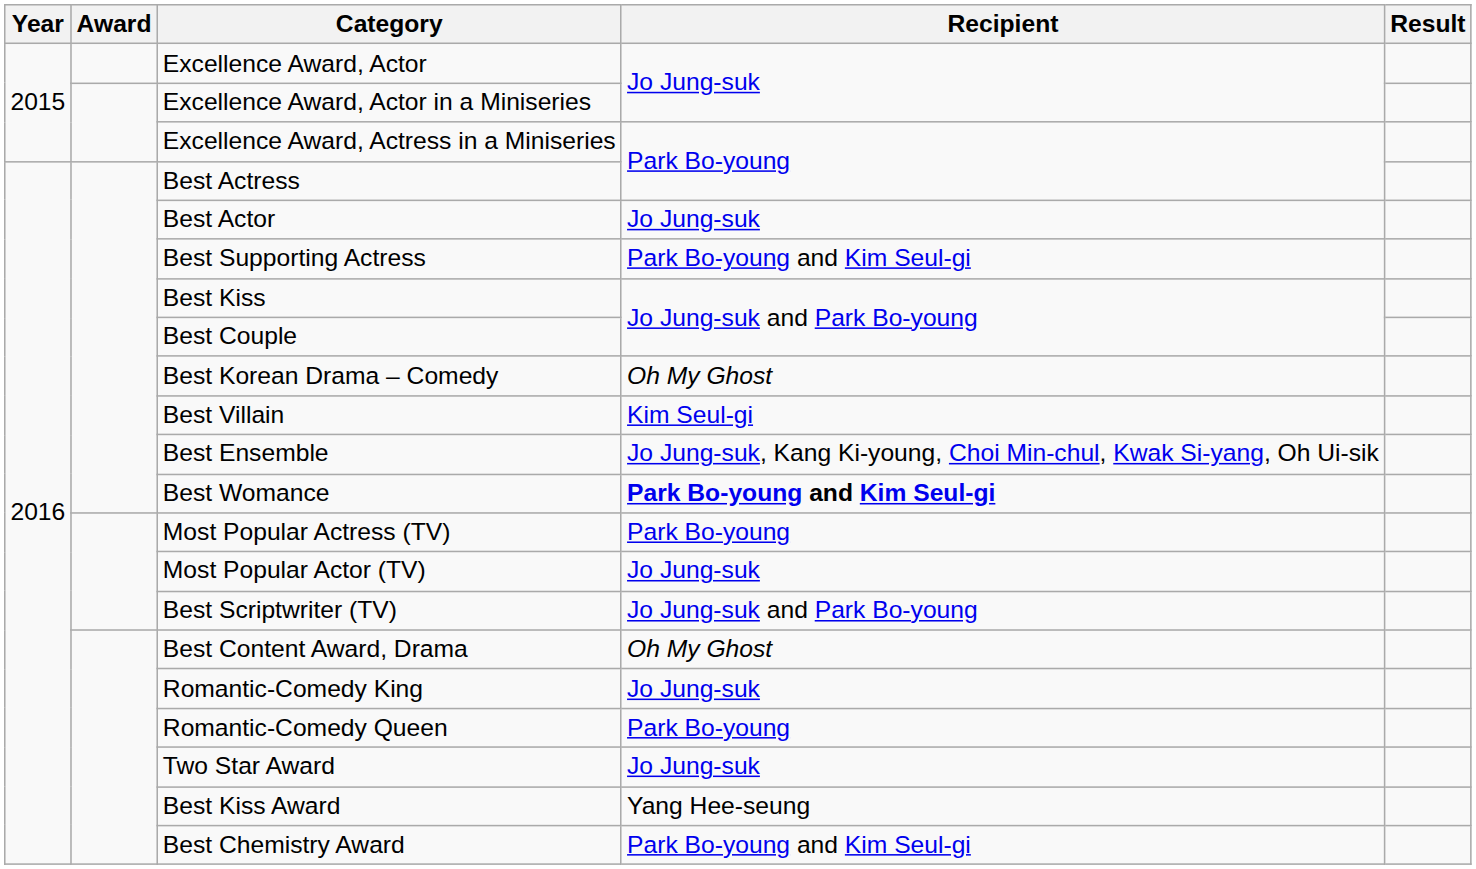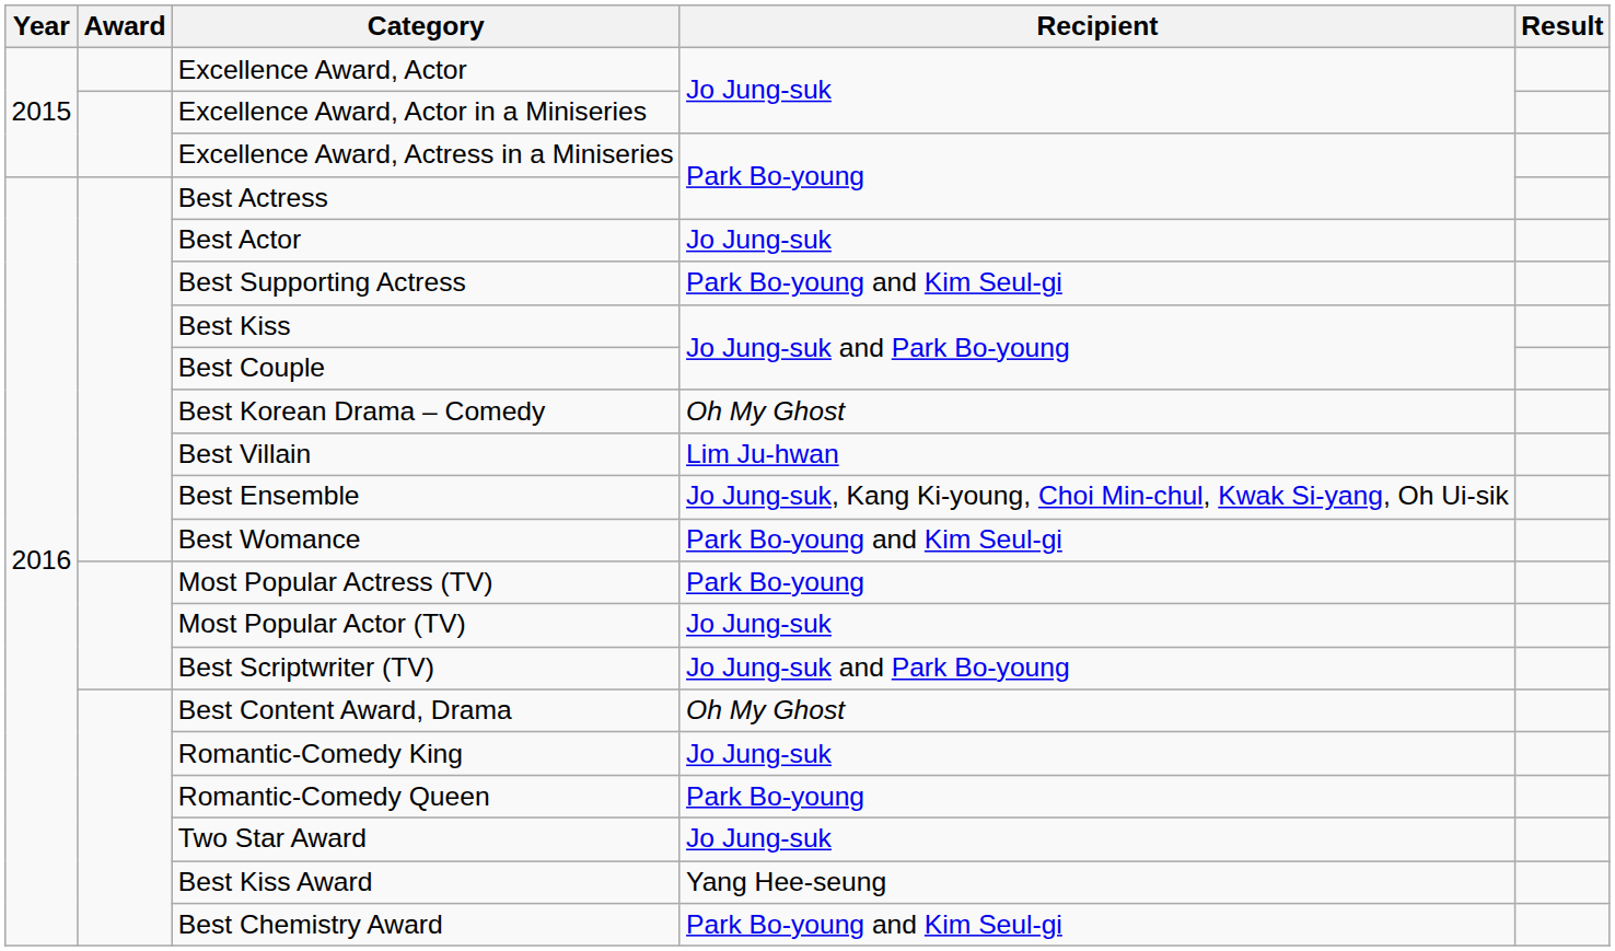Best Villain | Recipient: Kim Seul-gi -> Lim Ju-hwan
Best Womance | Recipient: bold -> normal
